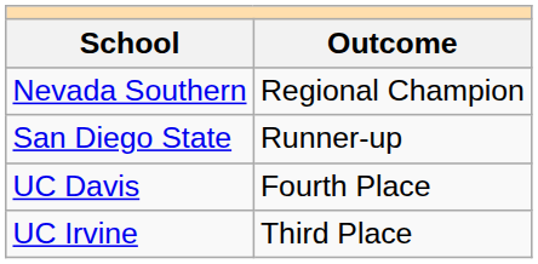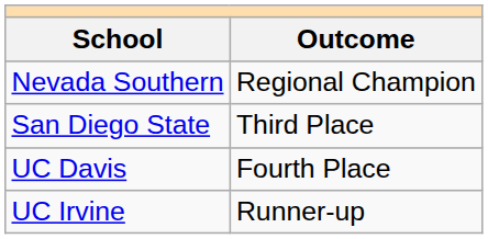San Diego State | Outcome: Runner-up -> Third Place
UC Irvine | Outcome: Third Place -> Runner-up
